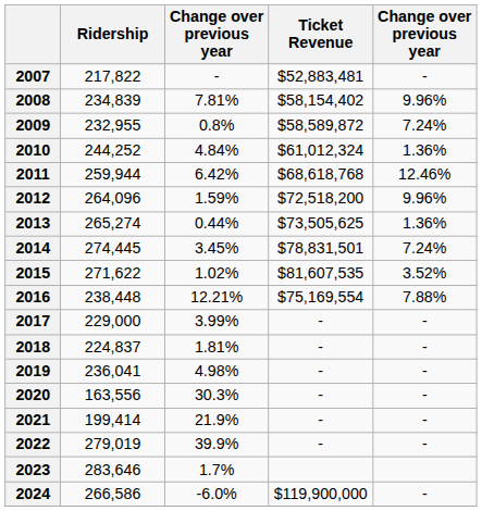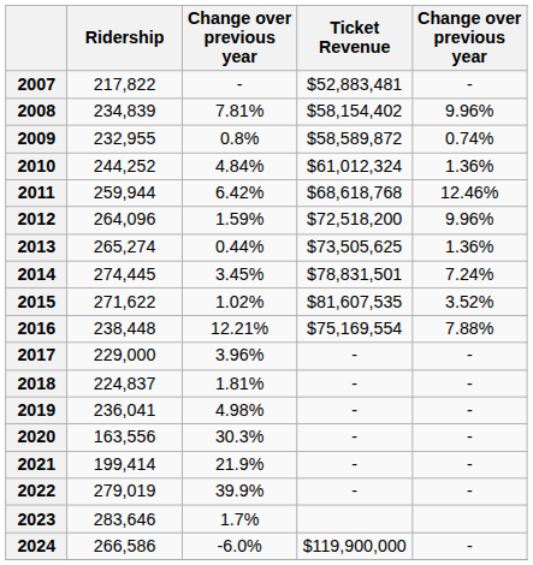2009 | column 5: 7.24% -> 0.74%
2017 | column 3: 3.99% -> 3.96%
